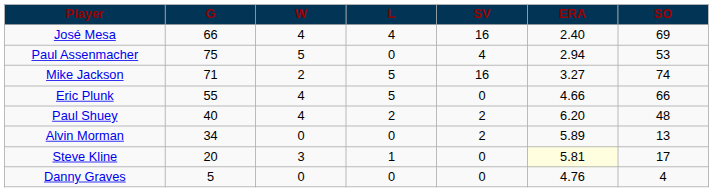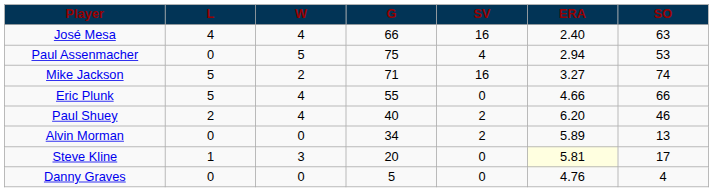columns swapped: G <-> L
José Mesa | SO: 69 -> 63
Paul Shuey | SO: 48 -> 46
